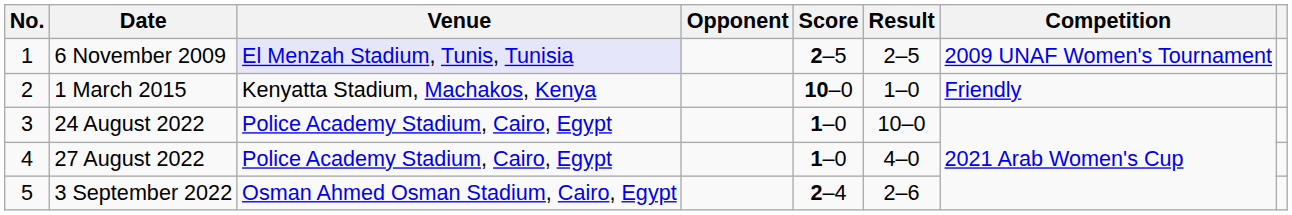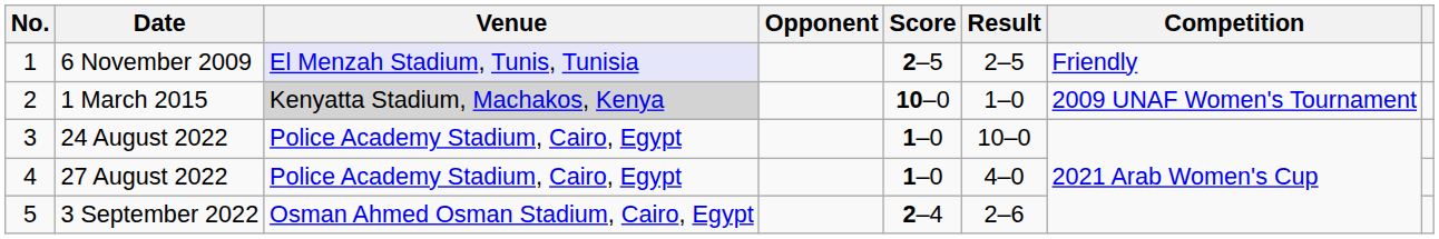6 November 2009 | Competition: 2009 UNAF Women's Tournament -> Friendly
1 March 2015 | Venue: no background -> lightgrey background
1 March 2015 | Competition: Friendly -> 2009 UNAF Women's Tournament
